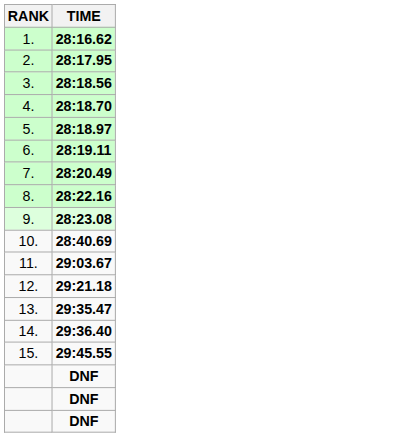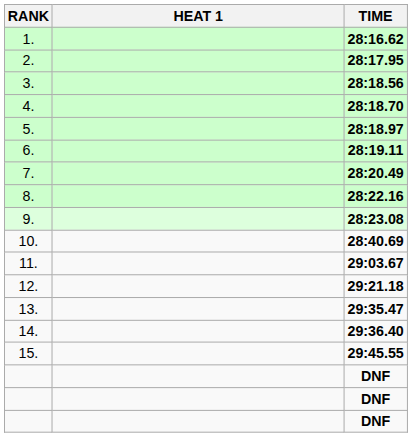+ column: HEAT 1
